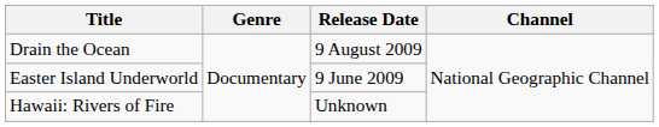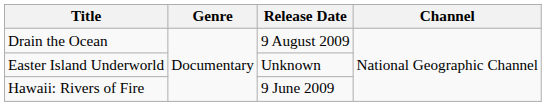Easter Island Underworld | Release Date: 9 June 2009 -> Unknown
Hawaii: Rivers of Fire | Release Date: Unknown -> 9 June 2009
